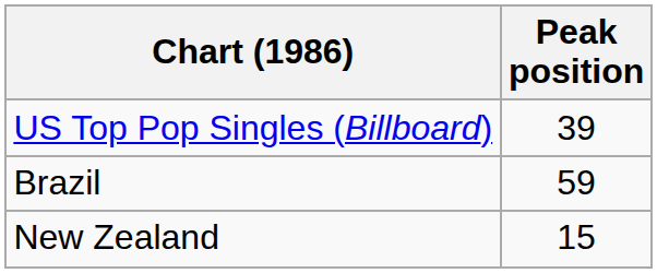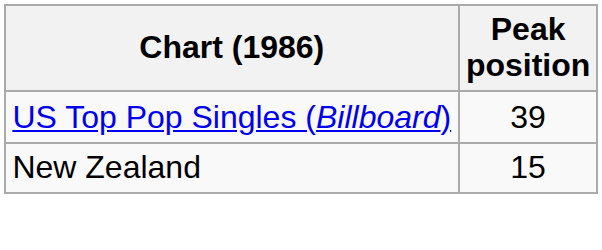- row: Brazil | 59
